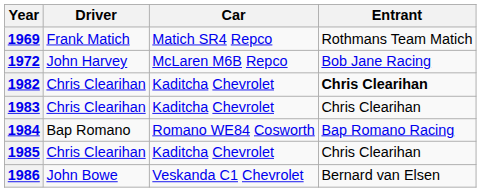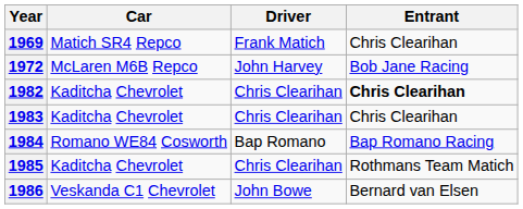columns swapped: Driver <-> Car
1969 | Entrant: Rothmans Team Matich -> Chris Clearihan
1985 | Entrant: Chris Clearihan -> Rothmans Team Matich
